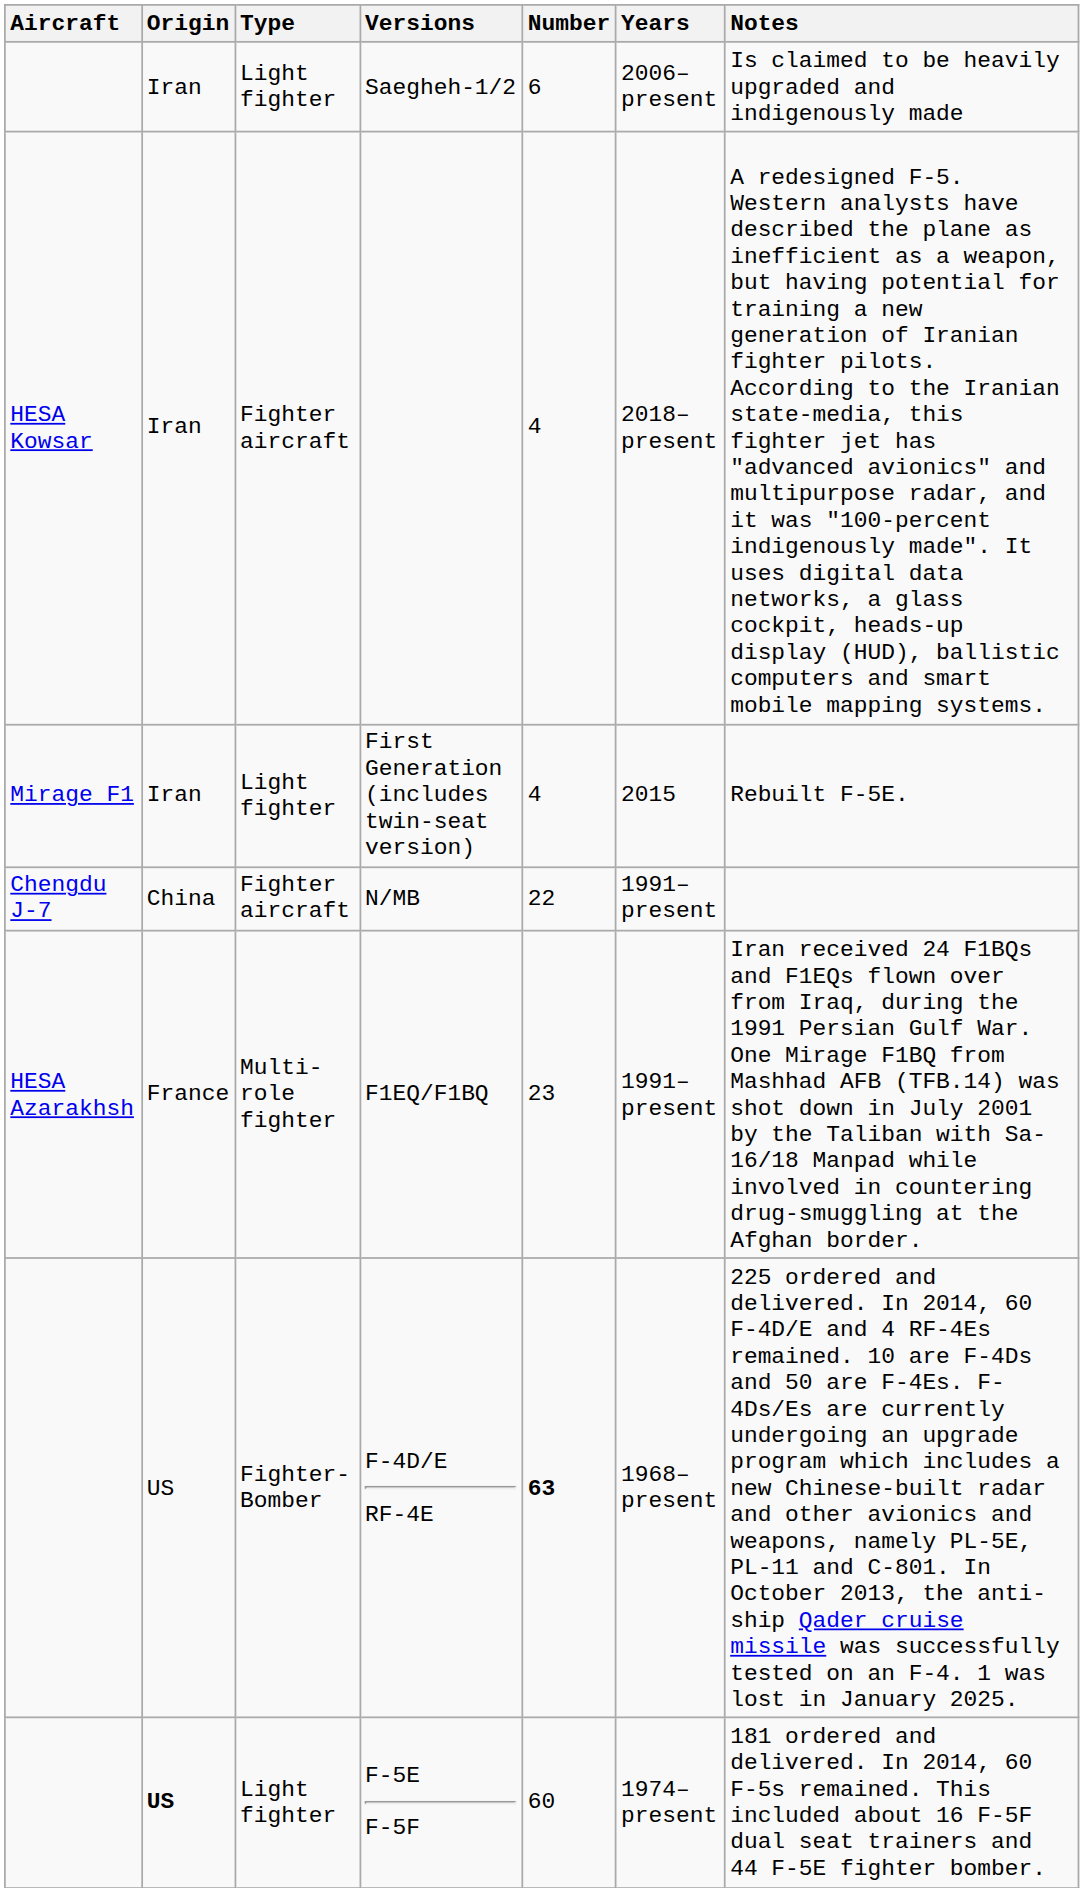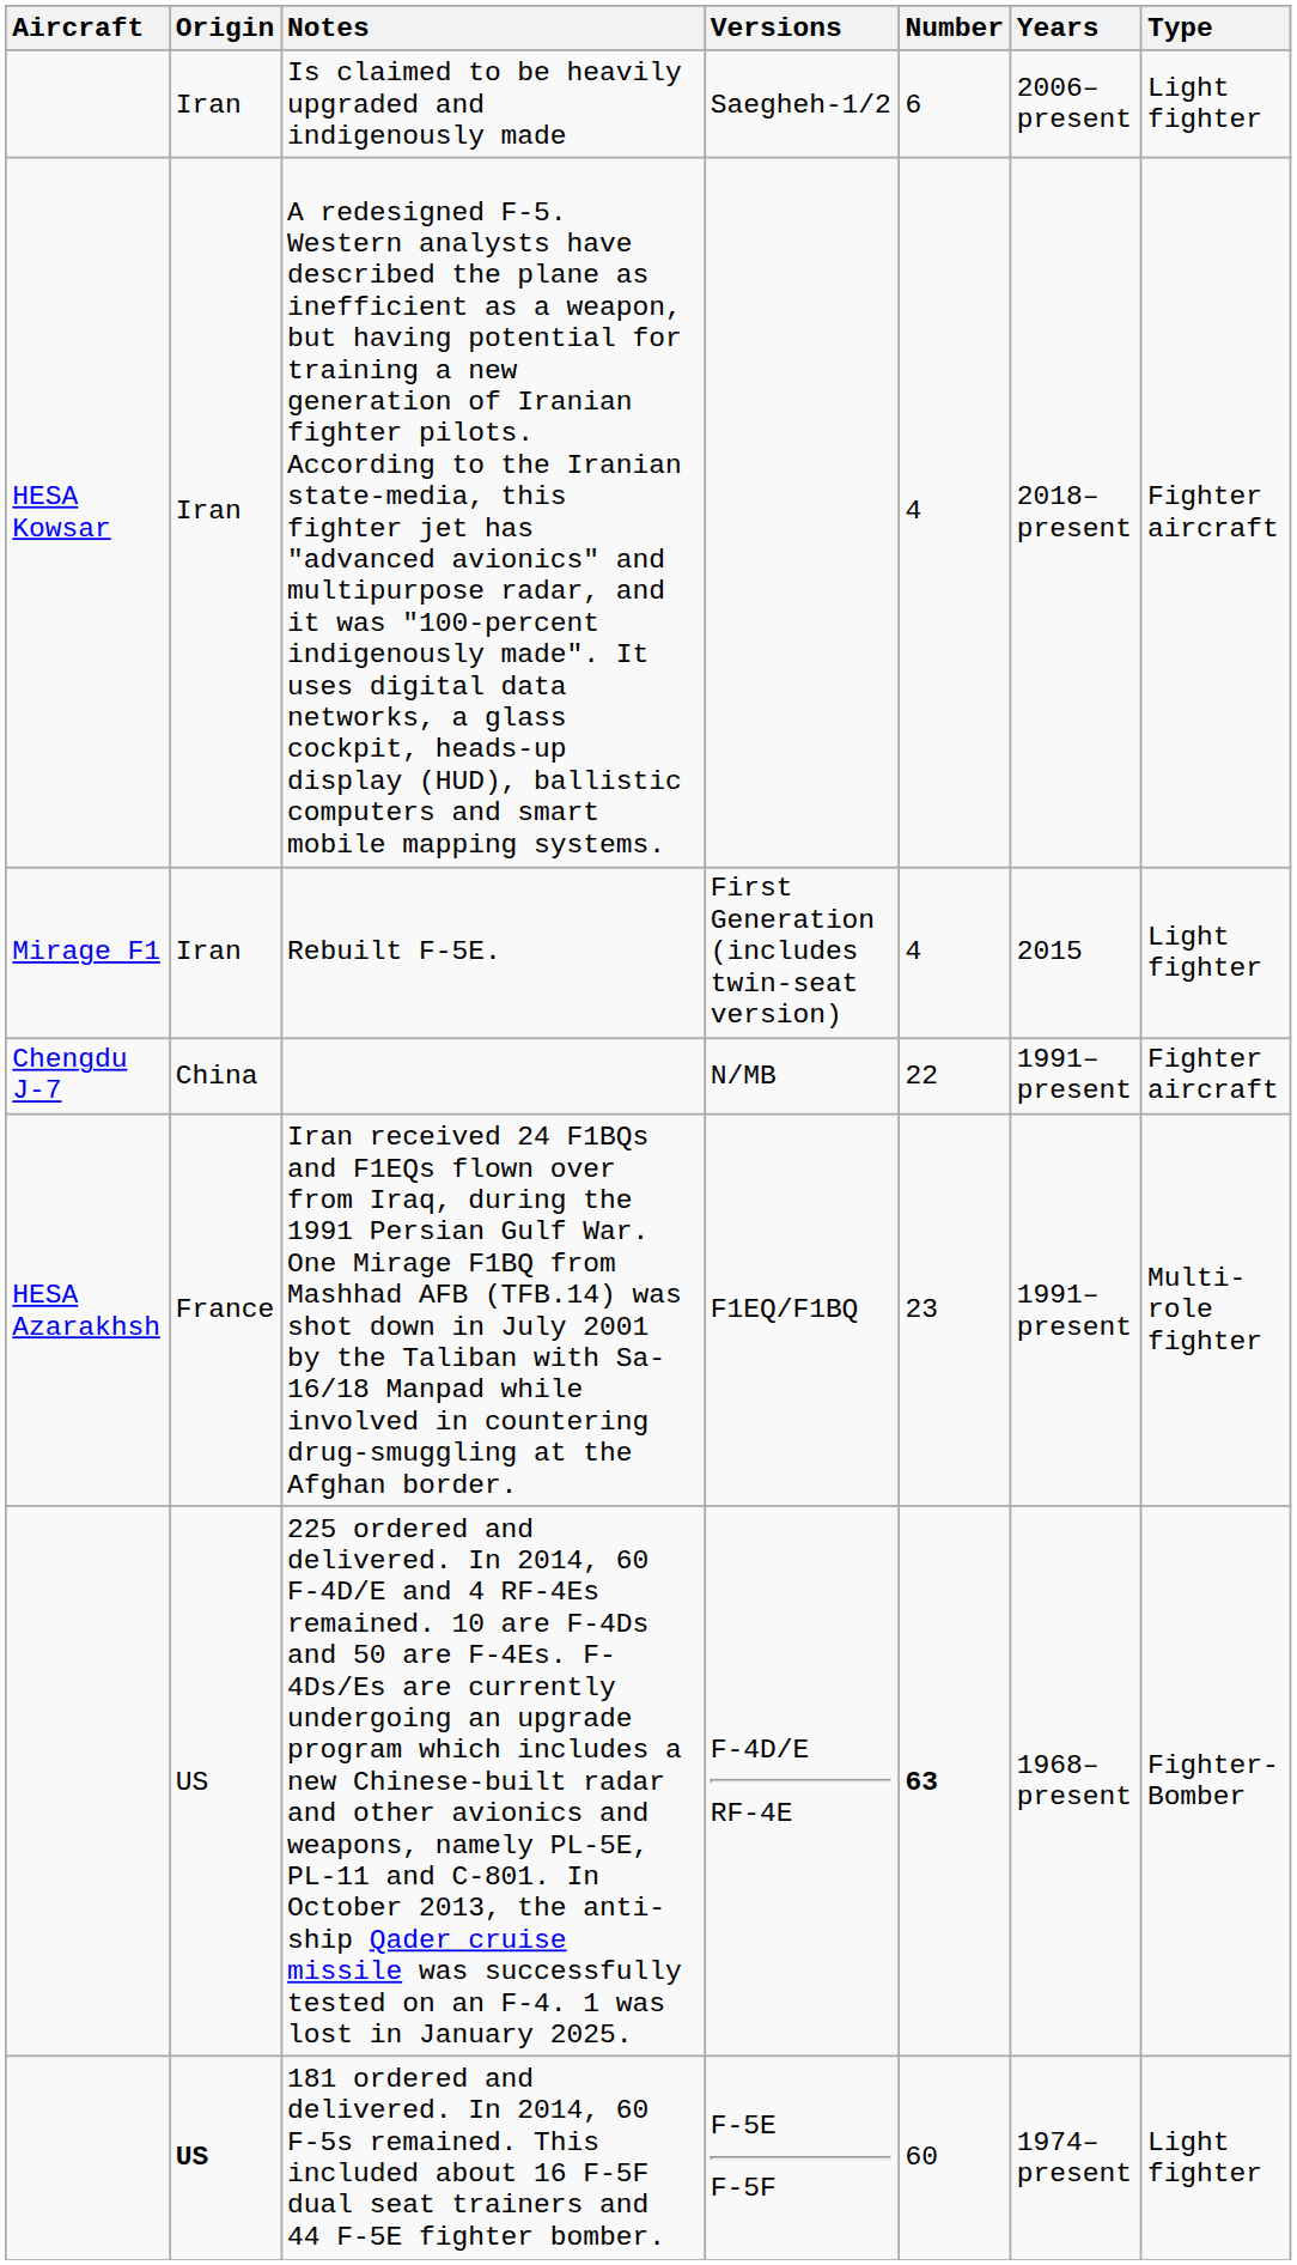columns swapped: Type <-> Notes
